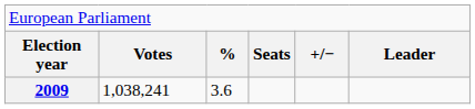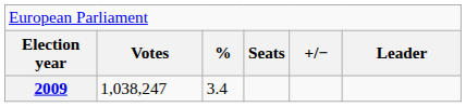2009 | column 2: 1,038,241 -> 1,038,247
2009 | column 3: 3.6 -> 3.4
